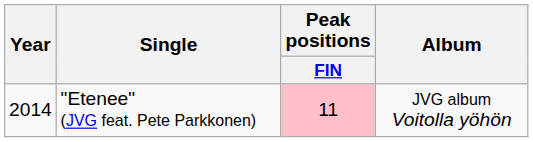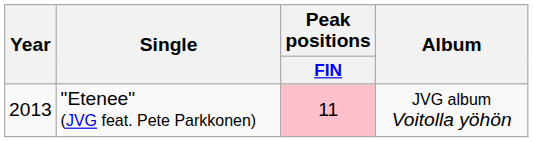"Etenee" (JVG feat. Pete Parkkonen) | Year: 2014 -> 2013
